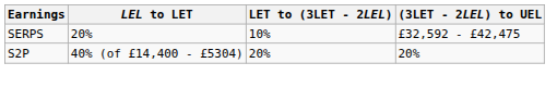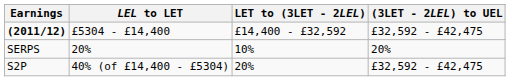+ row: (2011/12) | £5304 - £14,400 | £14,400 - £32,592 | £32,592 - £42,475
SERPS | (3LET - 2LEL) to UEL: £32,592 - £42,475 -> 20%
S2P | (3LET - 2LEL) to UEL: 20% -> £32,592 - £42,475
